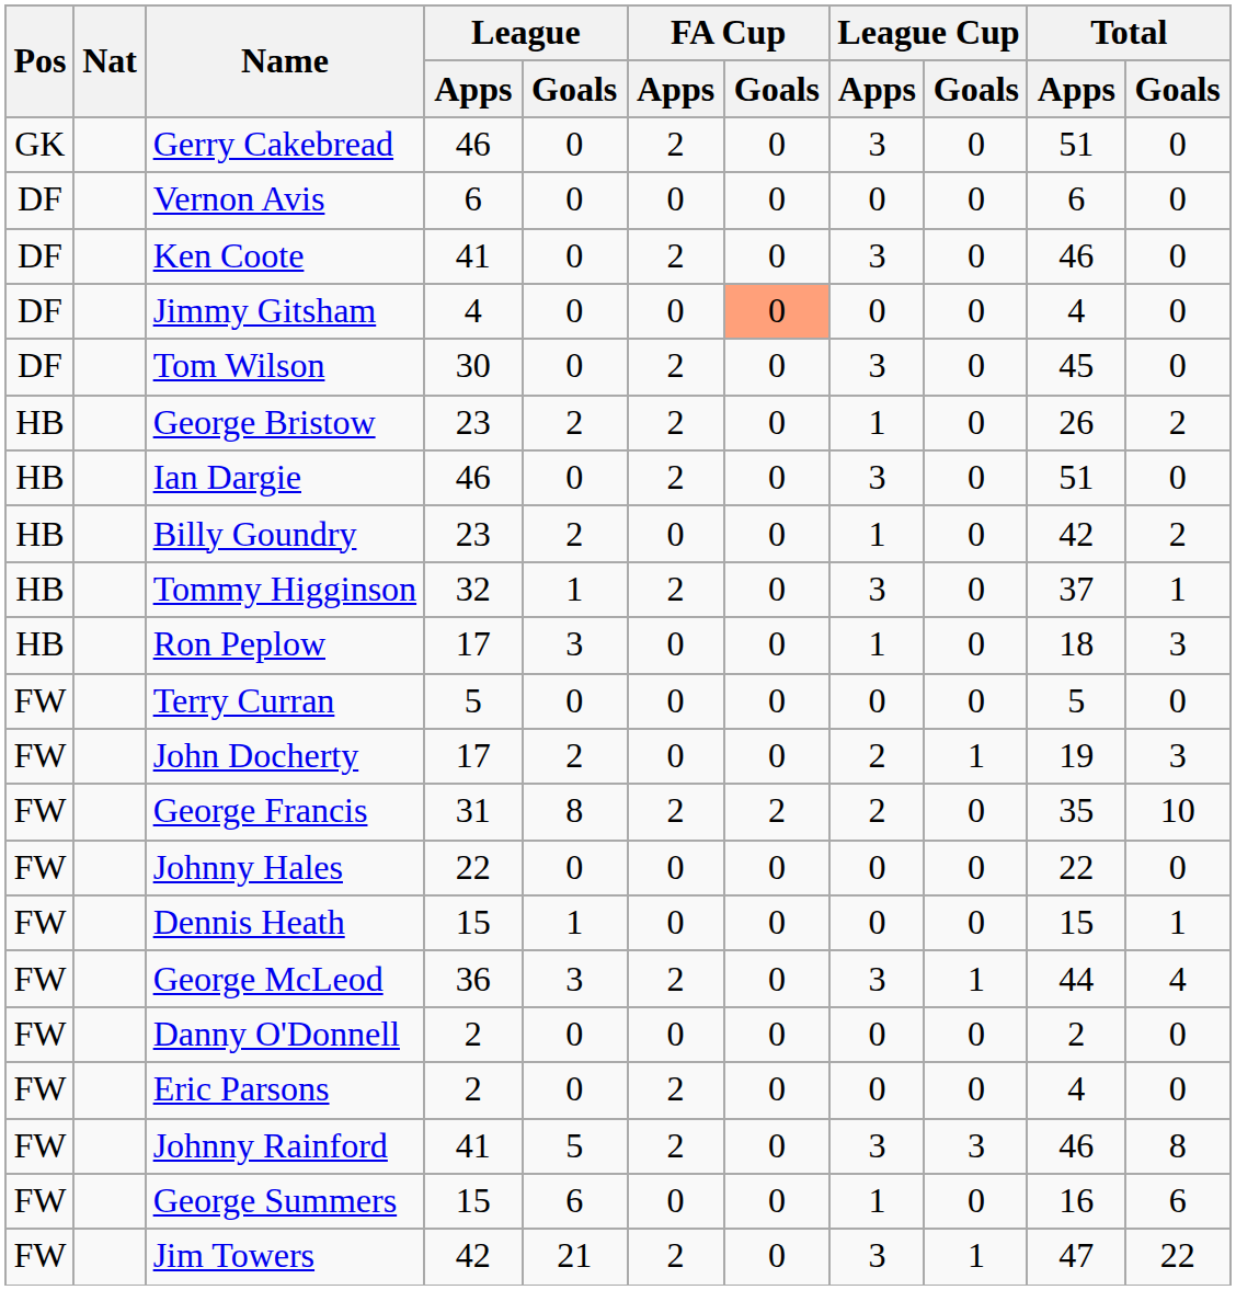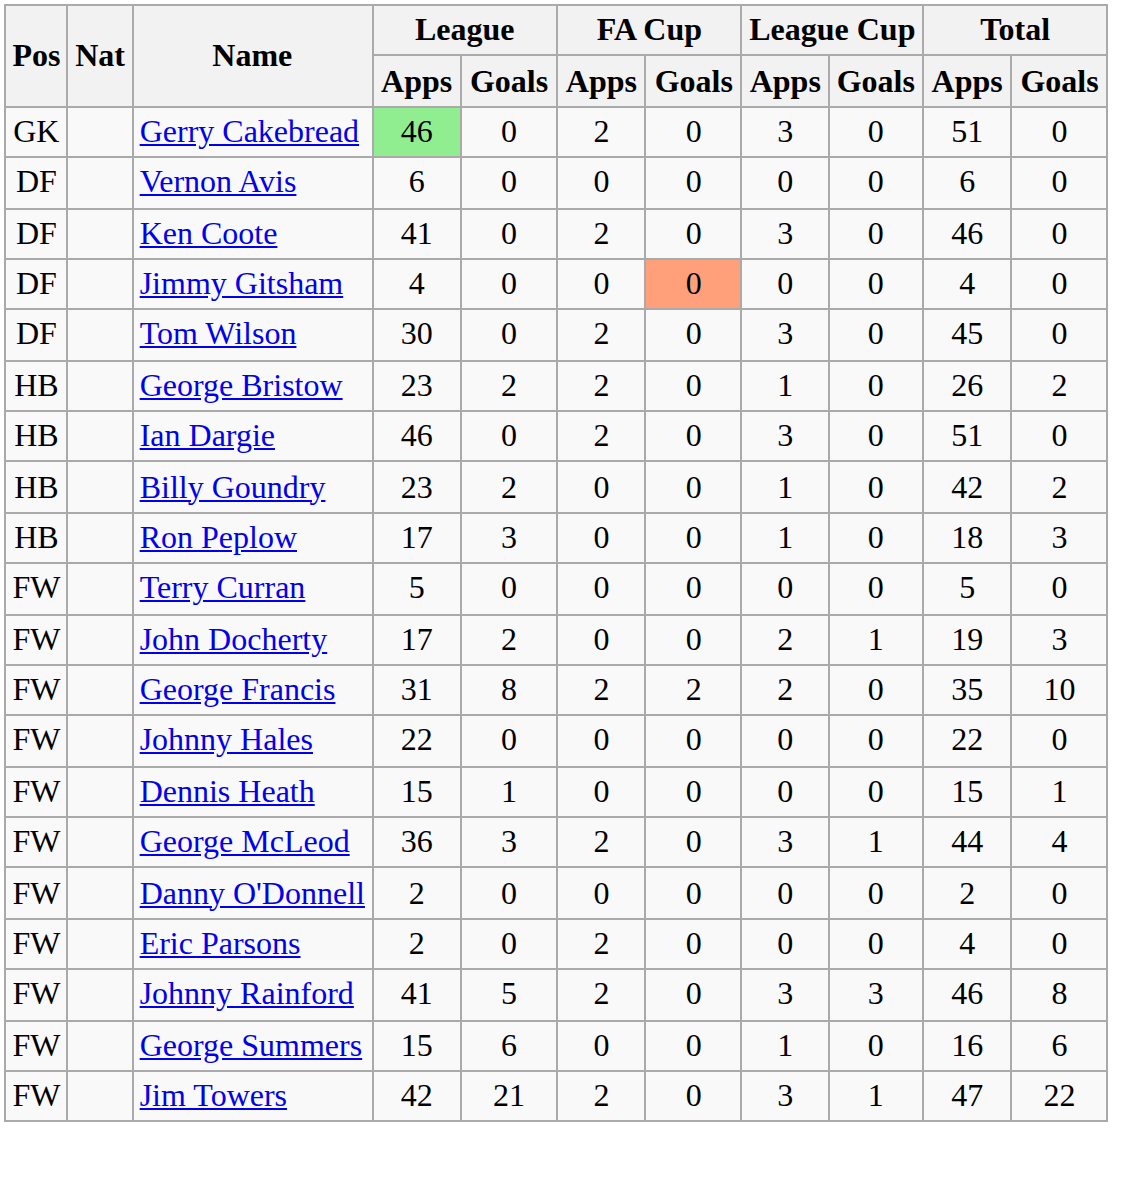Gerry Cakebread | League / Apps: no background -> lightgreen background
- row: HB | Tommy Higginson | 32 | 1 | 2 | 0 | 3 | 0 | 37 | 1
